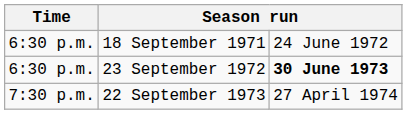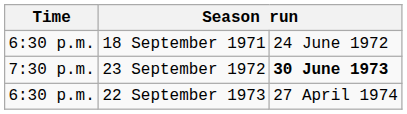23 September 1972 | Time: 6:30 p.m. -> 7:30 p.m.
22 September 1973 | Time: 7:30 p.m. -> 6:30 p.m.
